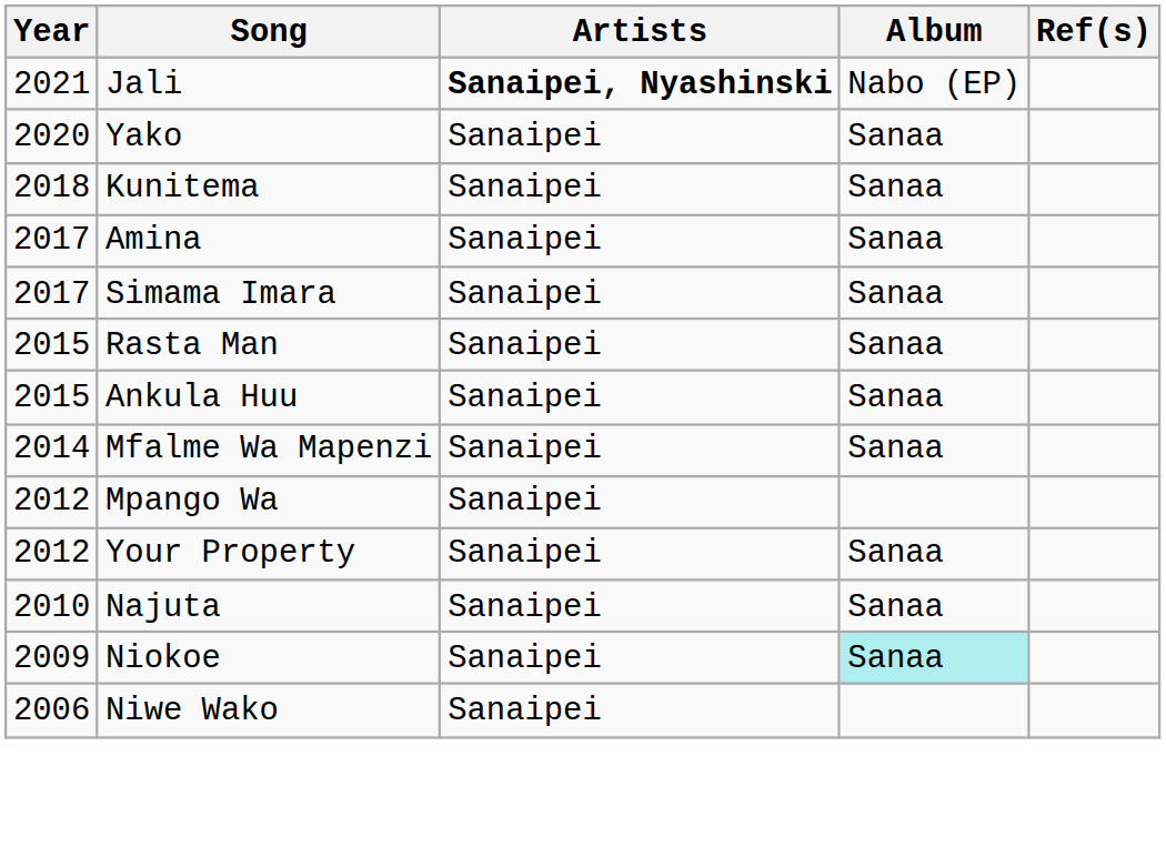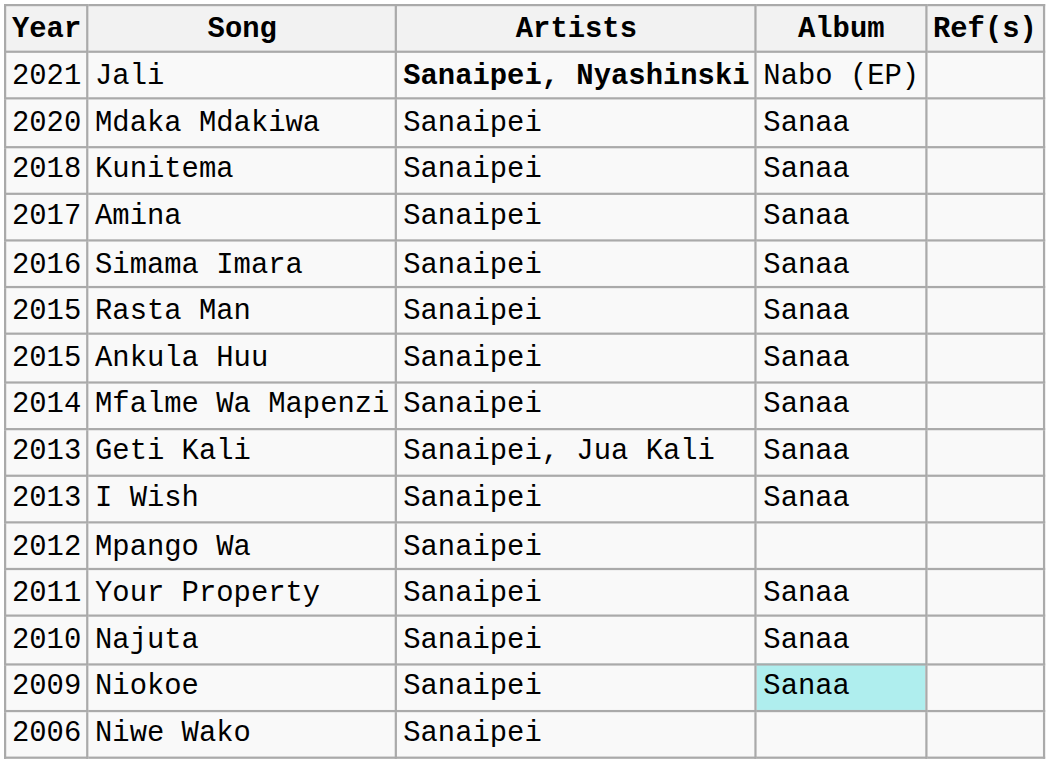- row: 2020 | Yako | Sanaipei | Sanaa
+ row: 2020 | Mdaka Mdakiwa | Sanaipei | Sanaa
Simama Imara | Year: 2017 -> 2016
+ row: 2013 | Geti Kali | Sanaipei, Jua Kali | Sanaa
+ row: 2013 | I Wish | Sanaipei | Sanaa
Your Property | Year: 2012 -> 2011
